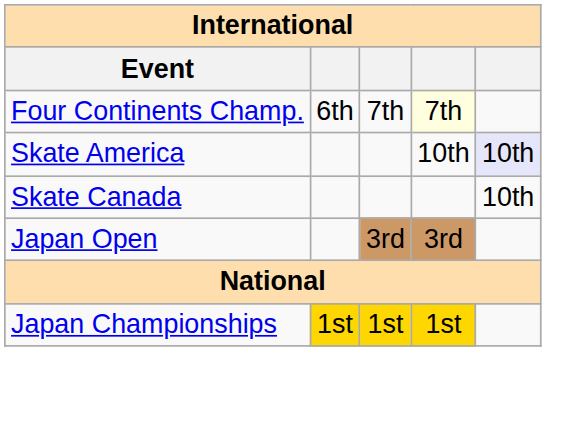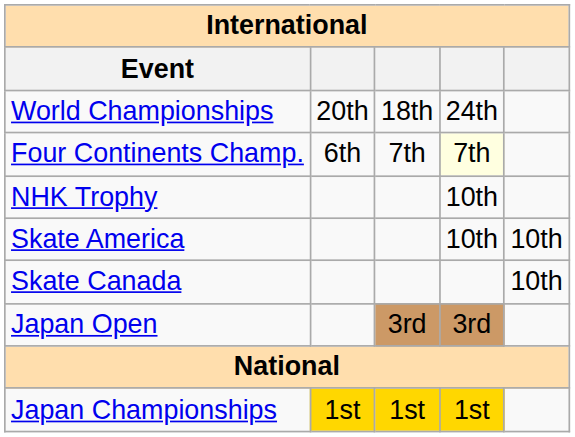+ row: World Championships | 20th | 18th | 24th
+ row: NHK Trophy | 10th
Skate America | column 5: lavender background -> no background
